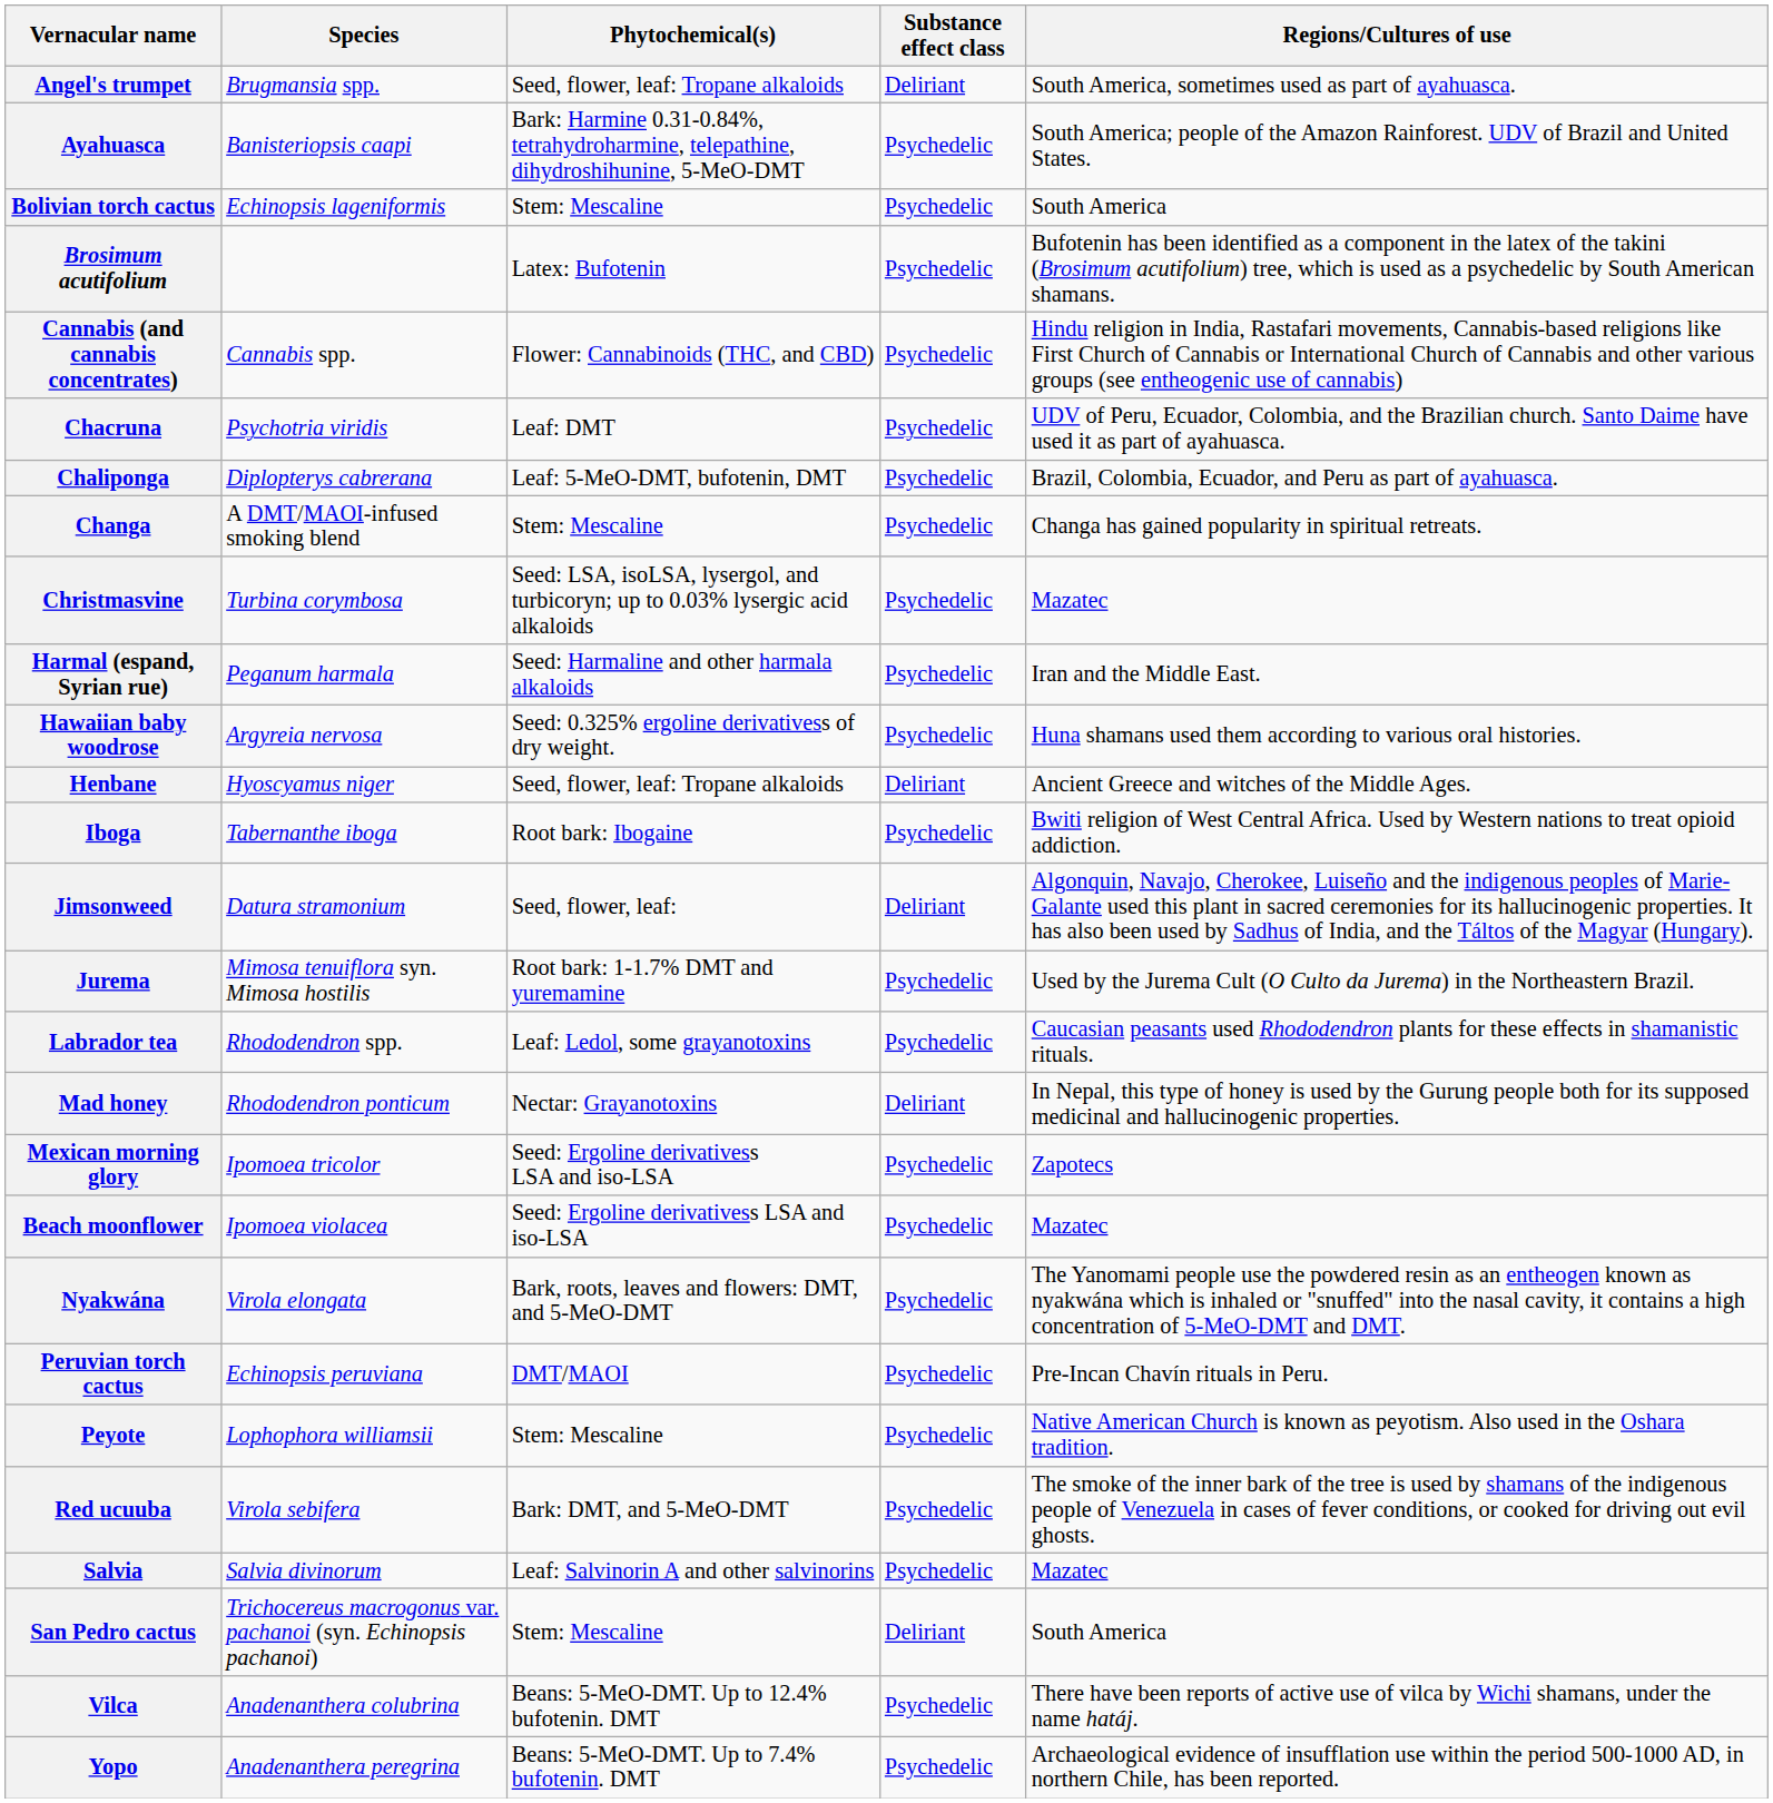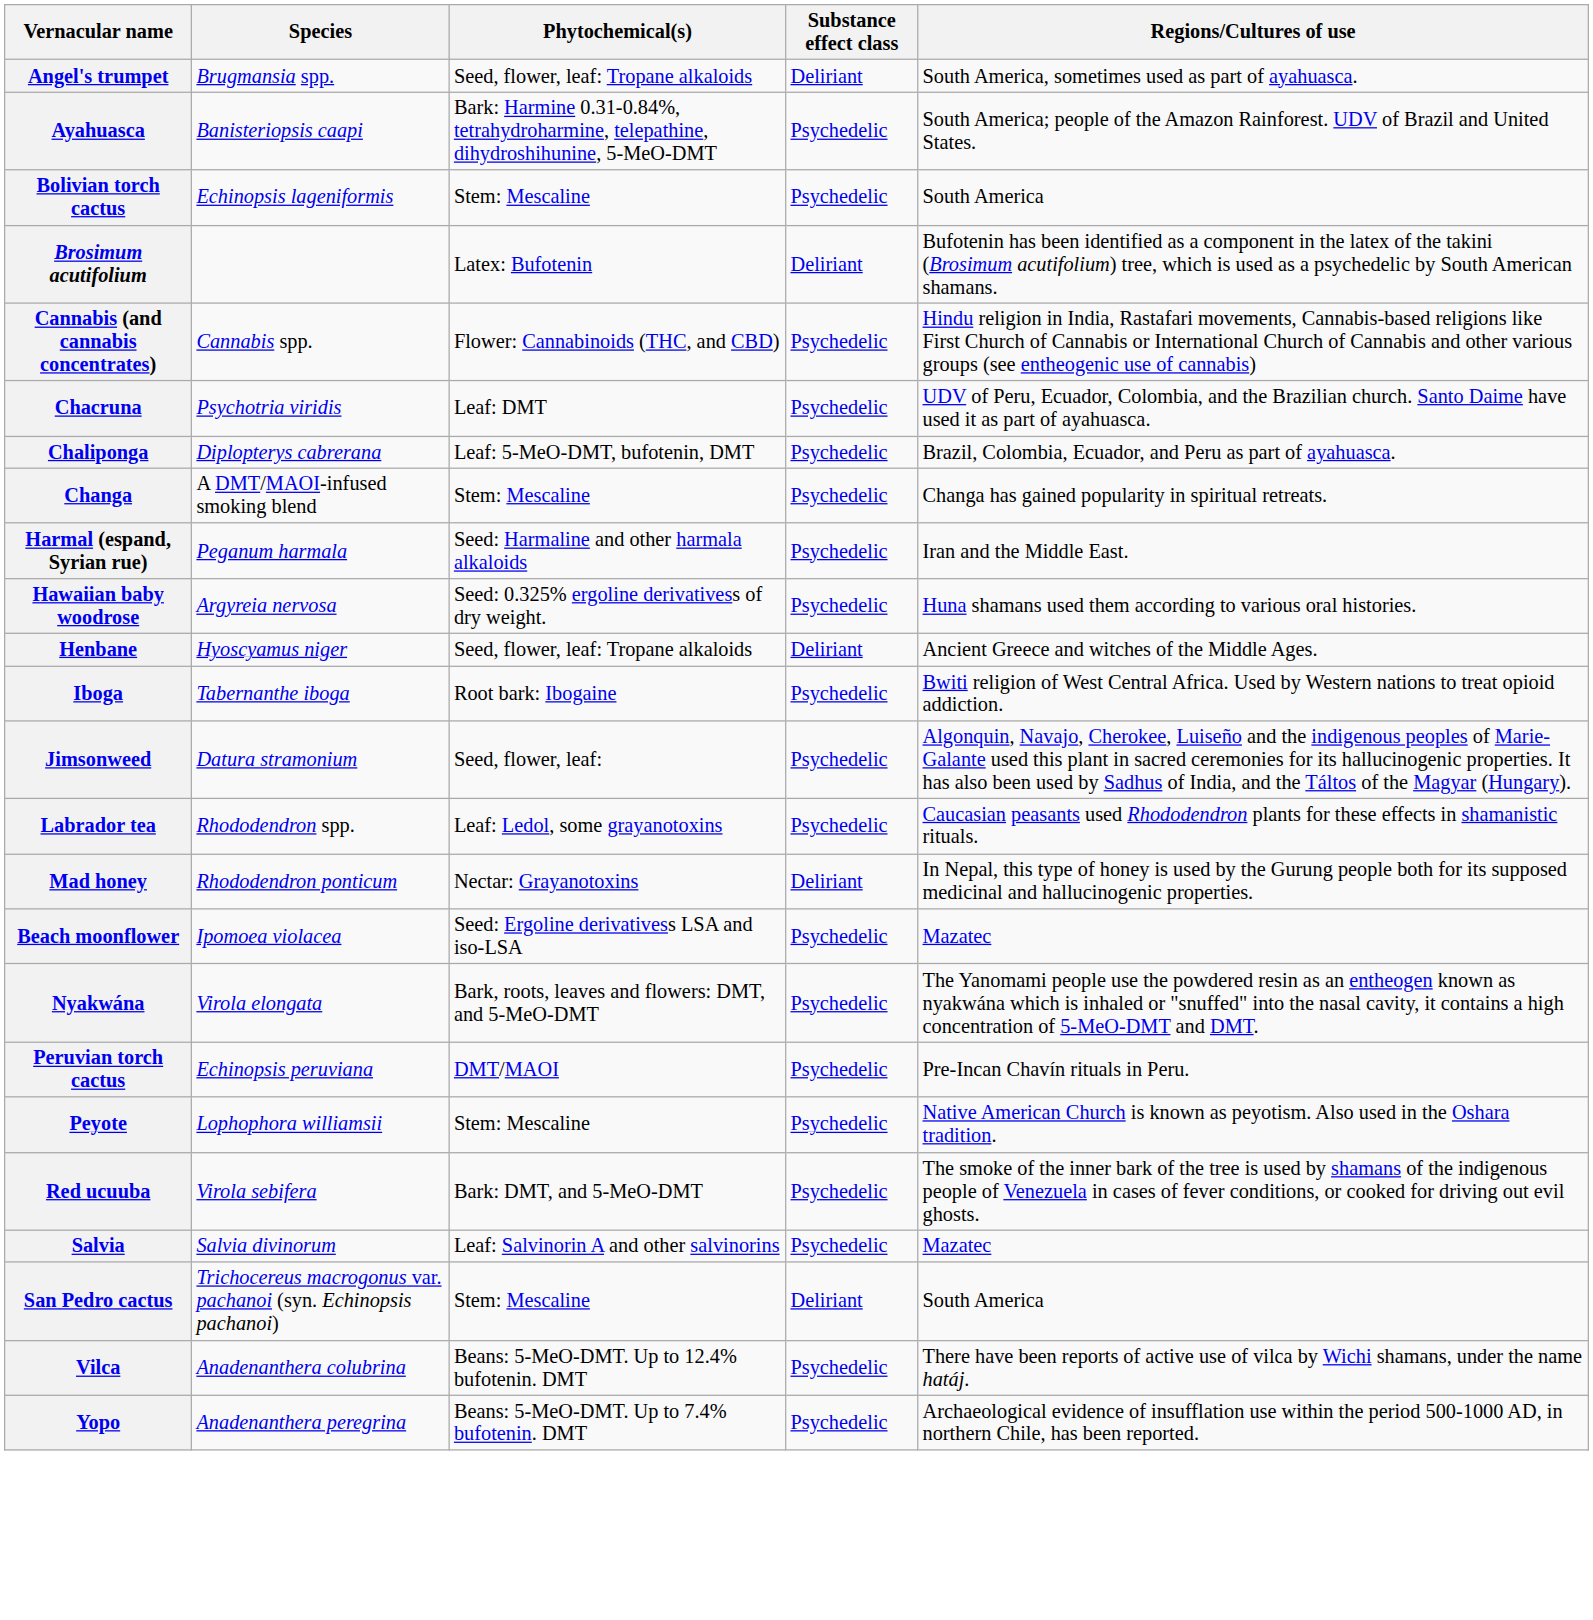Brosimum acutifolium | Substance effect class: Psychedelic -> Deliriant
- row: Christmasvine | Turbina corymbosa | Seed: LSA, isoLSA, lysergol, and turbicoryn; up to 0.03% lysergic acid alkaloids | Psychedelic | Mazatec
Jimsonweed | Substance effect class: Deliriant -> Psychedelic
- row: Jurema | Mimosa tenuiflora syn. Mimosa hostilis | Root bark: 1-1.7% DMT and yuremamine | Psychedelic | Used by the Jurema Cult (O Culto da Jurema) in the Northeastern Brazil.
- row: Mexican morning glory | Ipomoea tricolor | Seed: Ergoline derivativess LSA and iso-LSA | Psychedelic | Zapotecs
